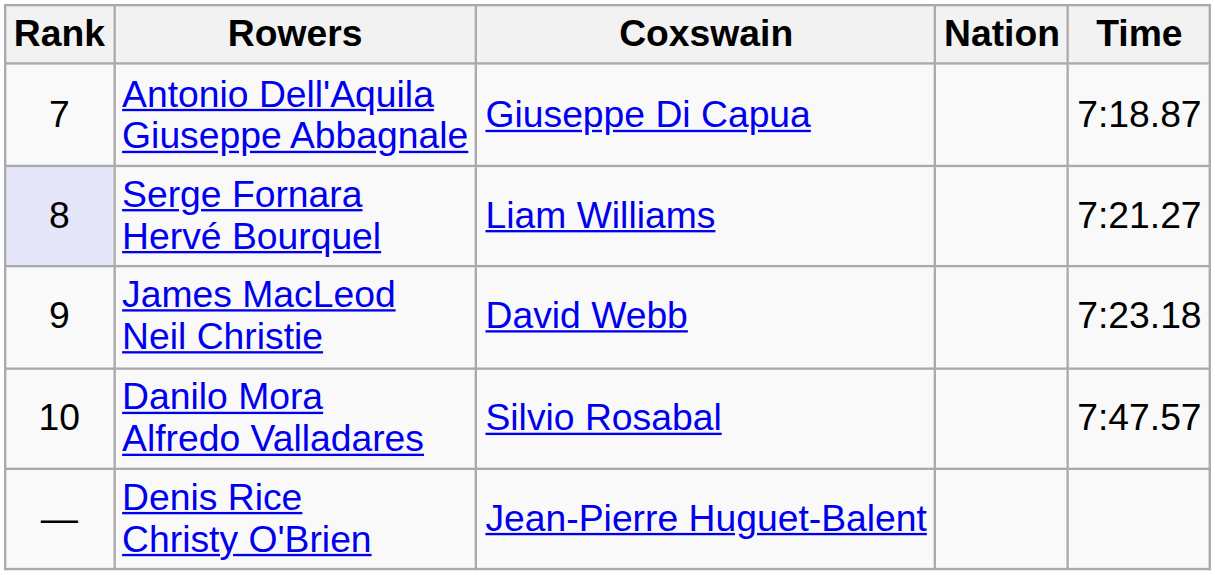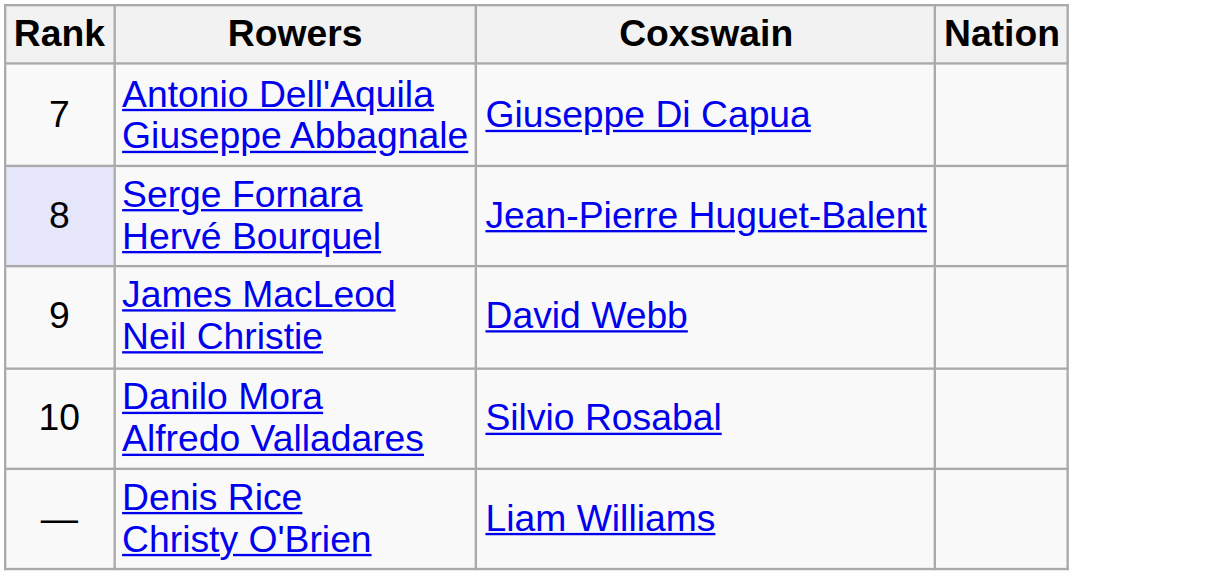- column: Time | 7:18.87 | 7:21.27 | 7:23.18 | 7:47.57
Serge Fornara Hervé Bourquel | Coxswain: Liam Williams -> Jean-Pierre Huguet-Balent
Denis Rice Christy O'Brien | Coxswain: Jean-Pierre Huguet-Balent -> Liam Williams
